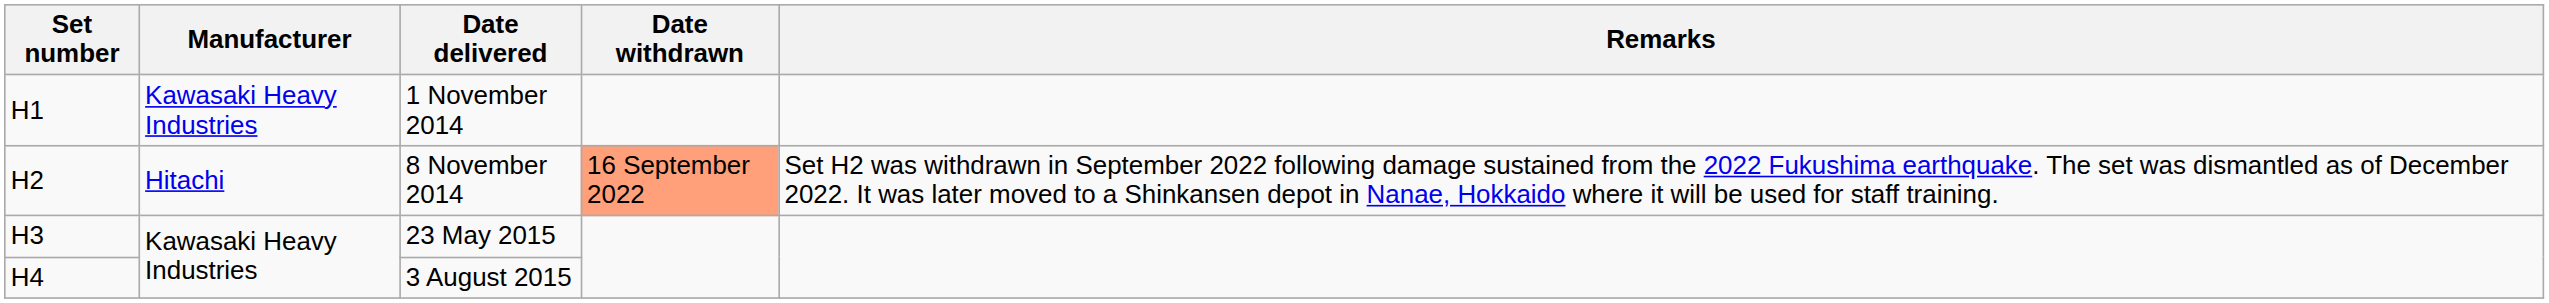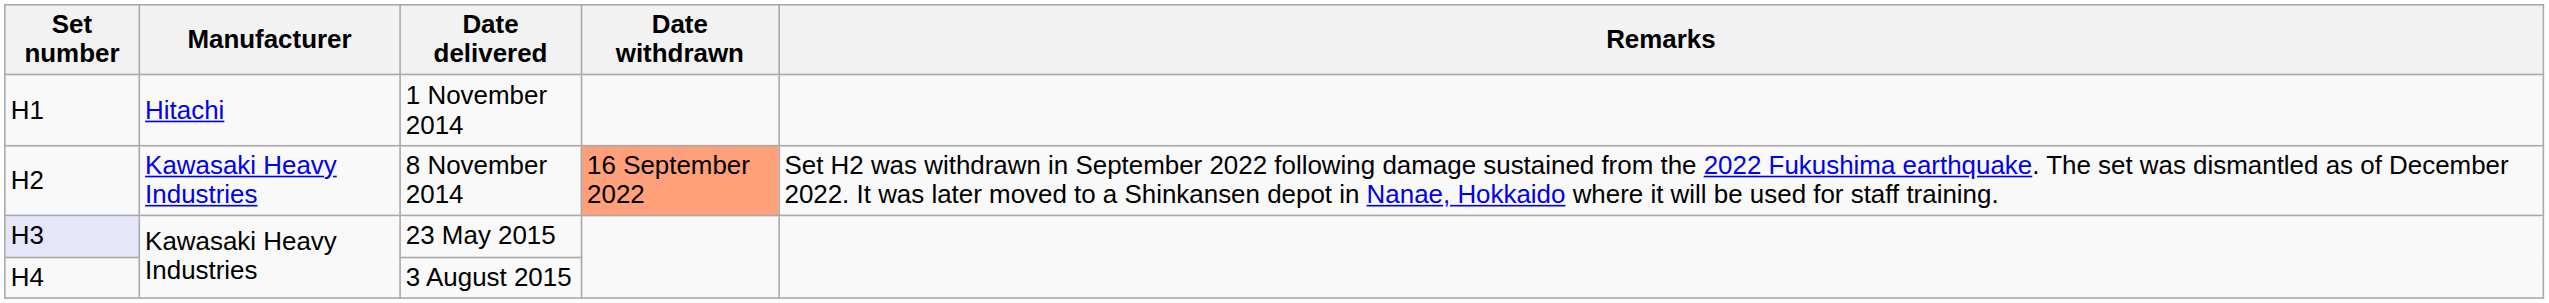1 November 2014 | Manufacturer: Kawasaki Heavy Industries -> Hitachi
8 November 2014 | Manufacturer: Hitachi -> Kawasaki Heavy Industries
23 May 2015 | Set number: no background -> lavender background
